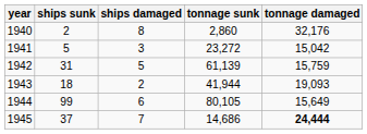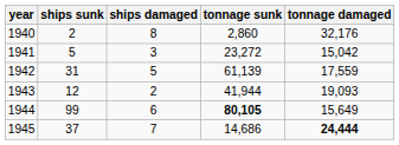1942 | tonnage damaged: 15,759 -> 17,559
1943 | ships sunk: 18 -> 12
1944 | tonnage sunk: normal -> bold
